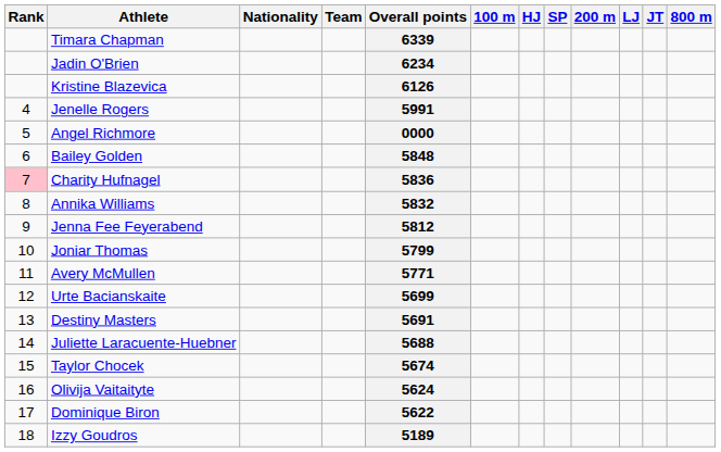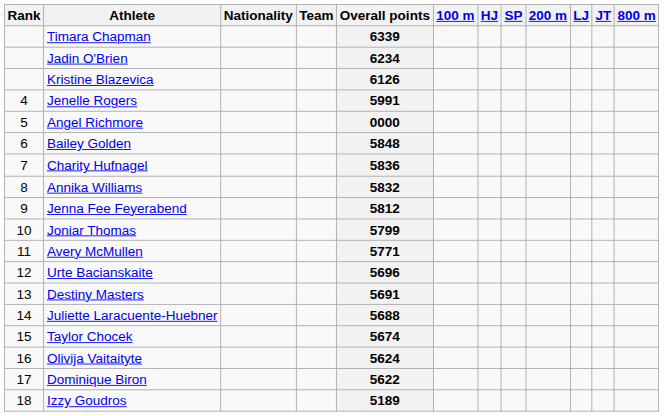Charity Hufnagel | Rank: pink background -> no background
Urte Bacianskaite | Overall points: 5699 -> 5696
